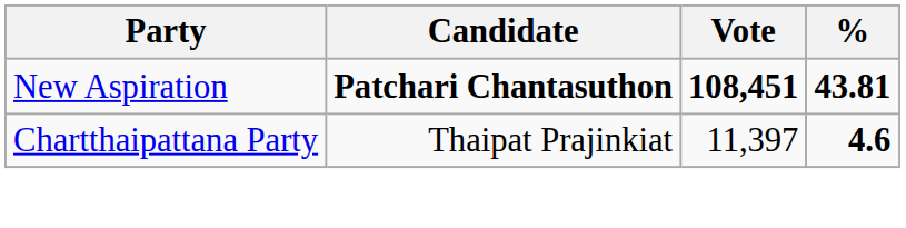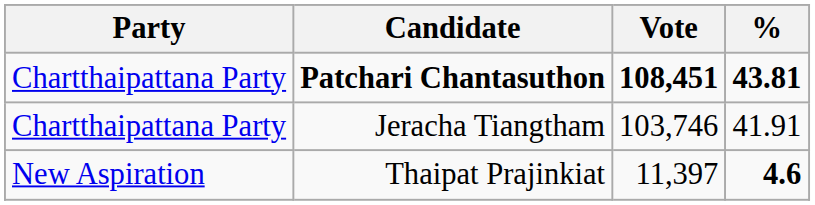Patchari Chantasuthon | Party: New Aspiration -> Chartthaipattana Party
+ row: Chartthaipattana Party | Jeracha Tiangtham | 103,746 | 41.91
Thaipat Prajinkiat | Party: Chartthaipattana Party -> New Aspiration
